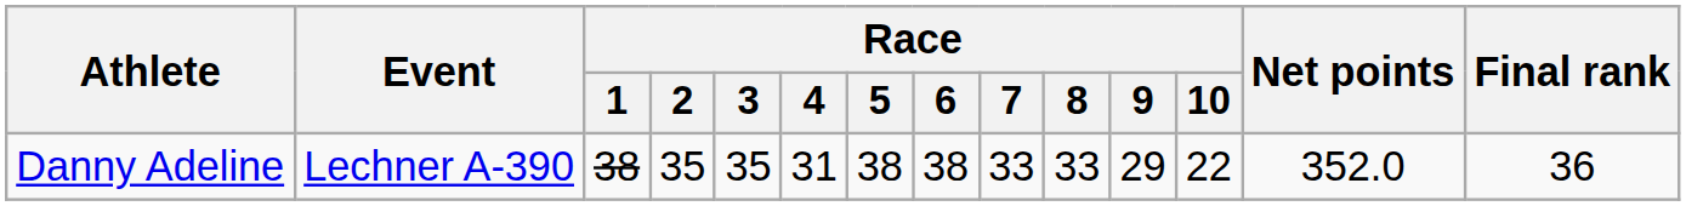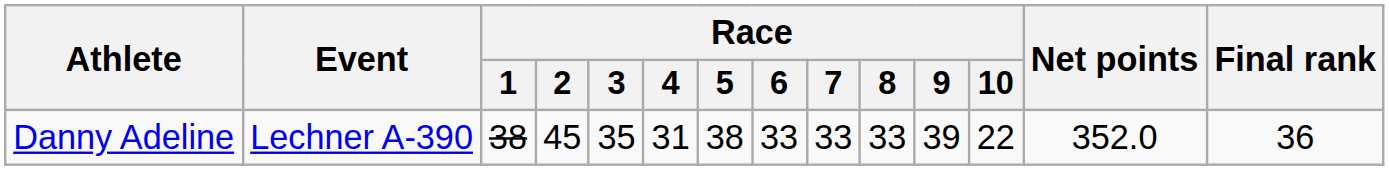Danny Adeline | Race / 2: 35 -> 45
Danny Adeline | Race / 6: 38 -> 33
Danny Adeline | Race / 9: 29 -> 39
